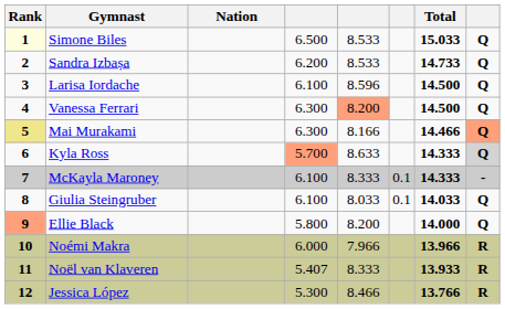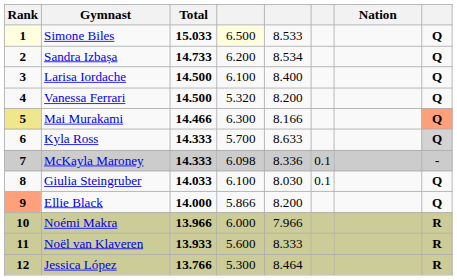columns swapped: Nation <-> Total
Simone Biles | column 4: no background -> lightyellow background
Sandra Izbașa | column 5: 8.533 -> 8.534
Larisa Iordache | column 5: 8.596 -> 8.400
Vanessa Ferrari | column 4: 6.300 -> 5.320
Vanessa Ferrari | column 5: lightsalmon background -> no background
Kyla Ross | column 4: lightsalmon background -> no background
McKayla Maroney | column 4: 6.100 -> 6.098
McKayla Maroney | column 5: 8.333 -> 8.336
Giulia Steingruber | column 5: 8.033 -> 8.030
Ellie Black | column 4: 5.800 -> 5.866
Noël van Klaveren | column 4: 5.407 -> 5.600
Jessica López | column 5: 8.466 -> 8.464
